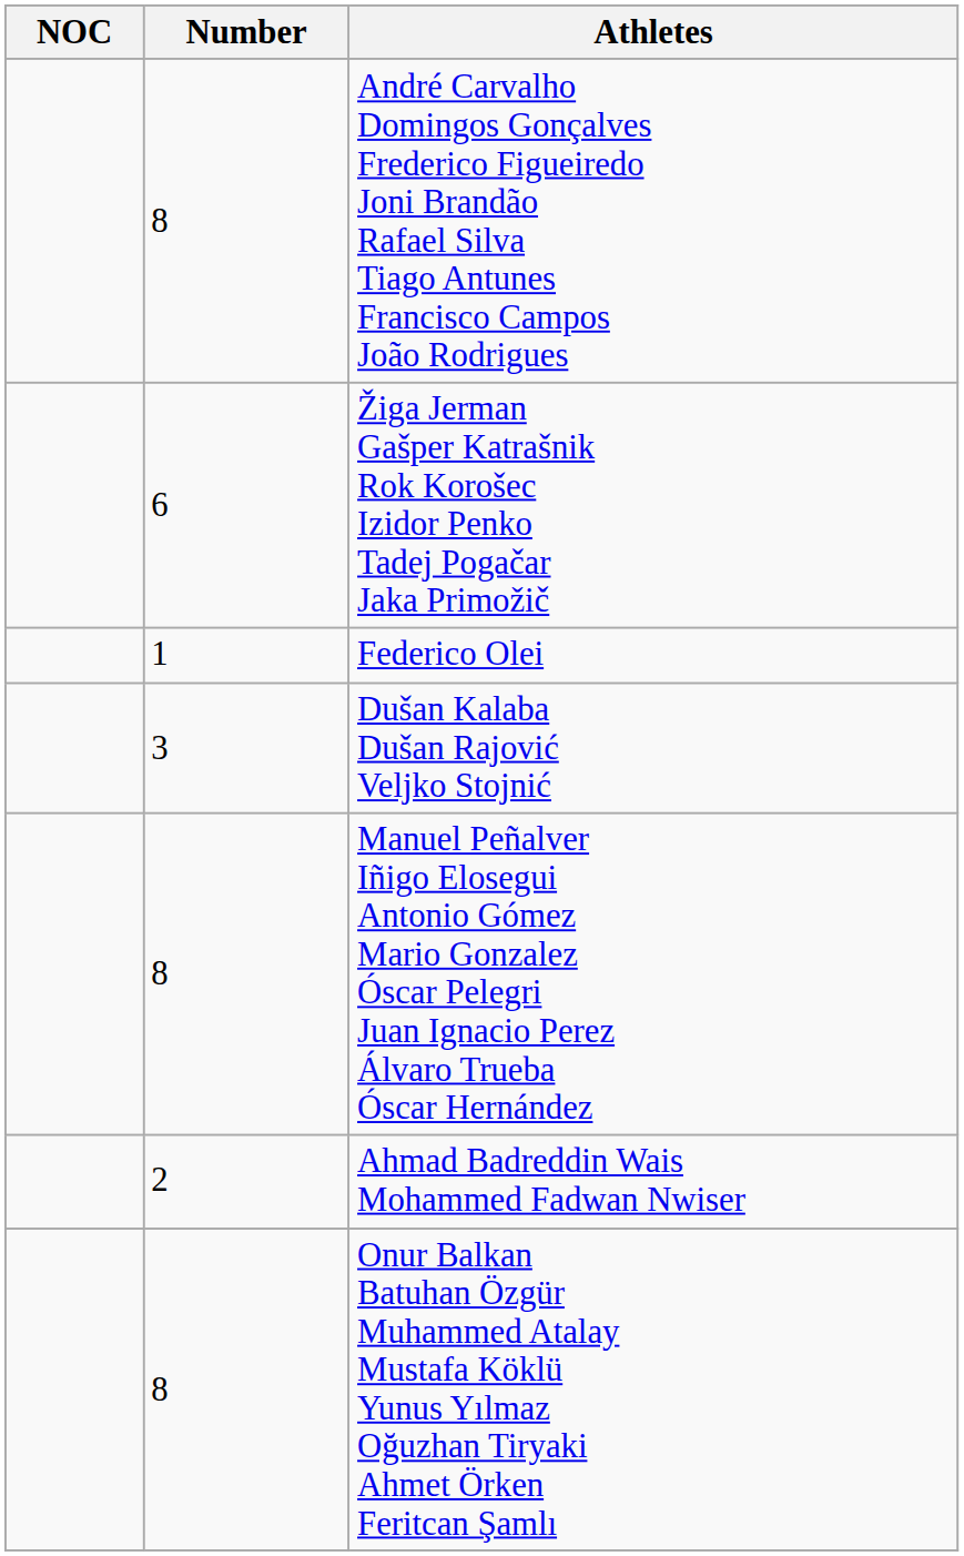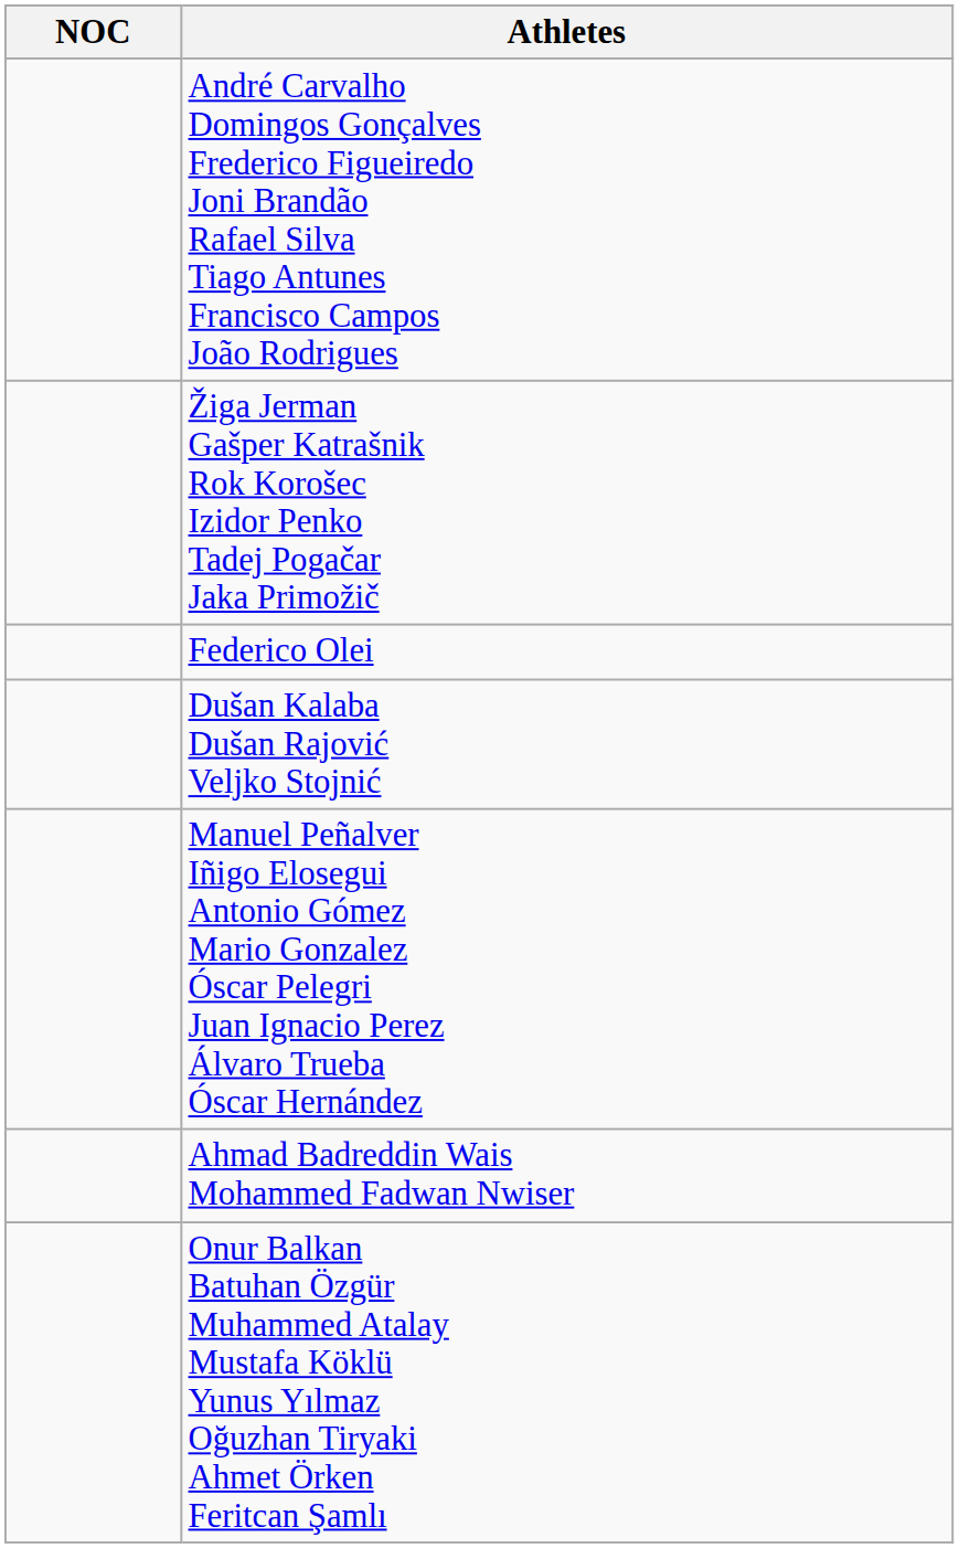- column: Number | 8 | 6 | 1 | 3 | 8 | 2 | 8
